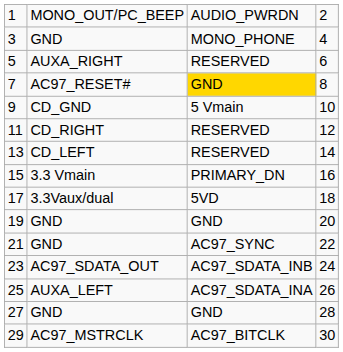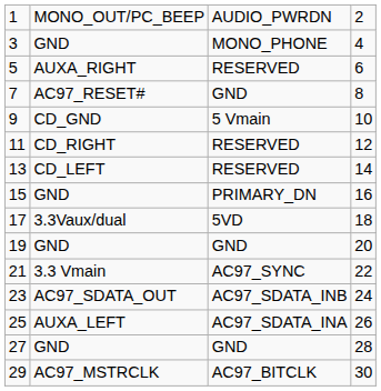7 | column 3: gold background -> no background
15 | column 2: 3.3 Vmain -> GND
21 | column 2: GND -> 3.3 Vmain
